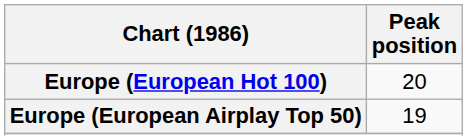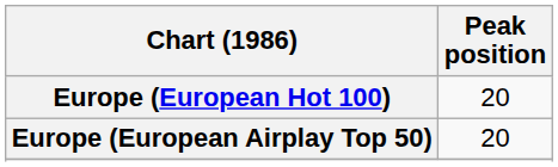Europe (European Airplay Top 50) | Peak position: 19 -> 20
